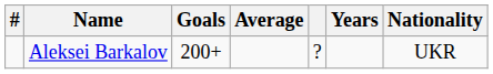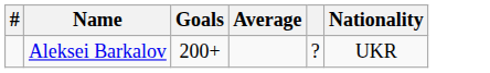- column: Years
